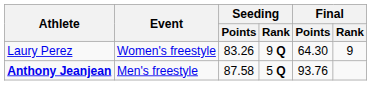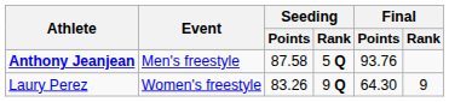rows swapped: Anthony Jeanjean <-> Laury Perez
